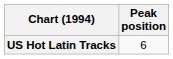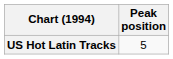US Hot Latin Tracks | Peak position: 6 -> 5
